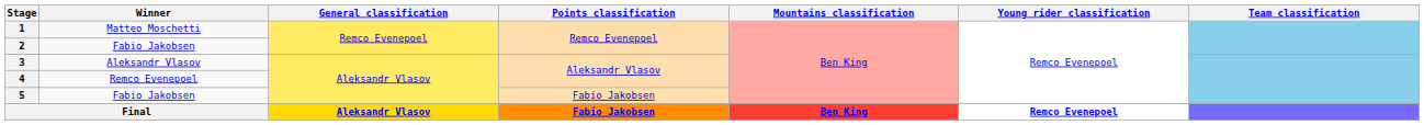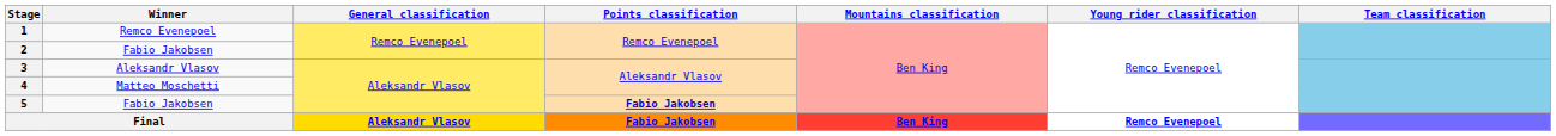1 | Winner: Matteo Moschetti -> Remco Evenepoel
4 | Winner: Remco Evenepoel -> Matteo Moschetti
5 | Points classification: normal -> bold
